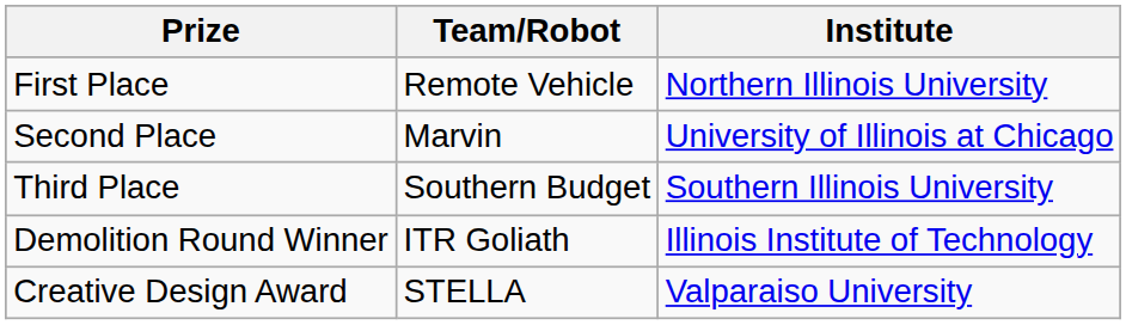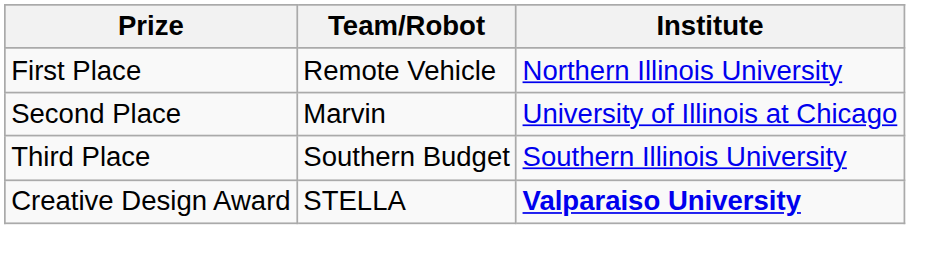- row: Demolition Round Winner | ITR Goliath | Illinois Institute of Technology
Creative Design Award | Institute: normal -> bold
